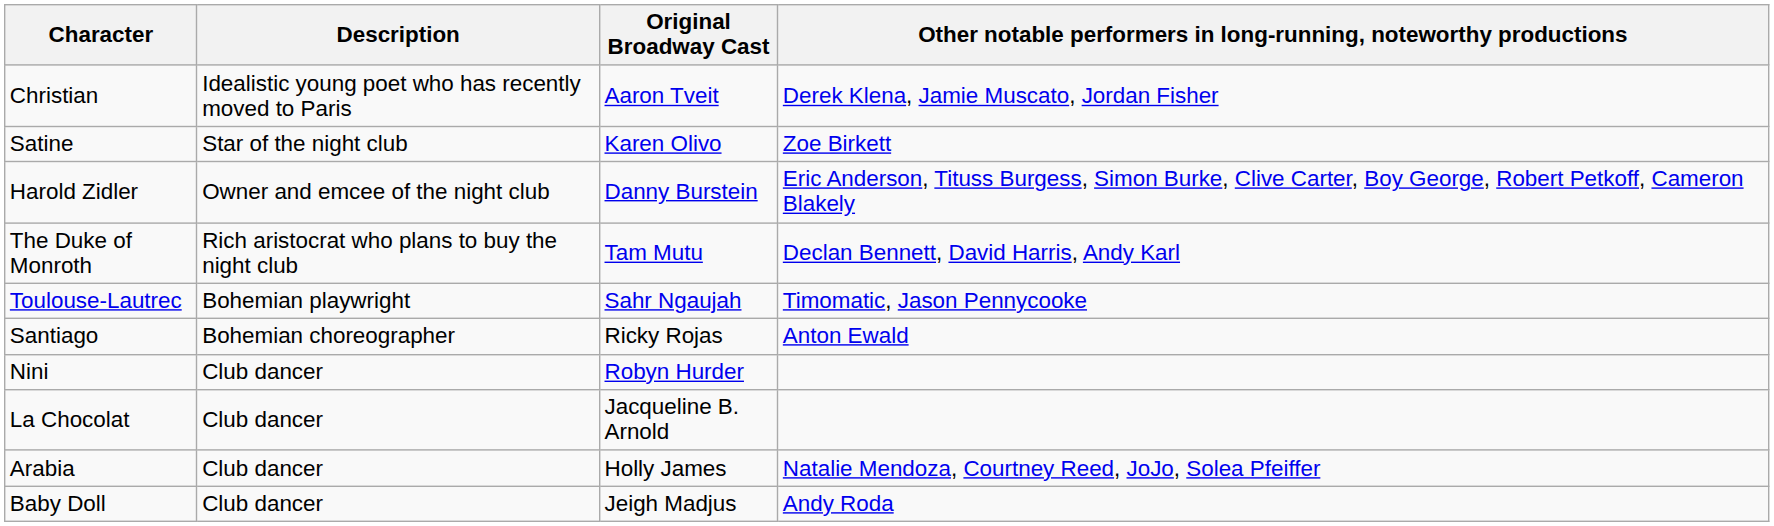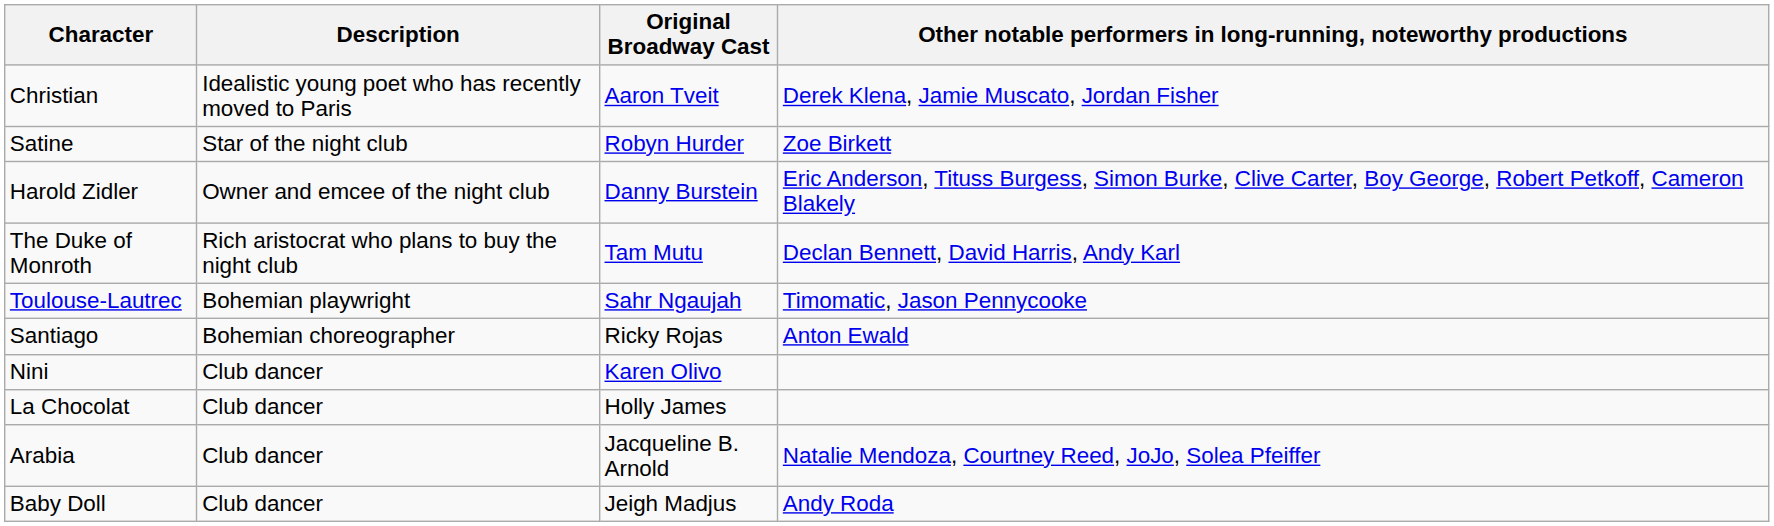Satine | Original Broadway Cast: Karen Olivo -> Robyn Hurder
Nini | Original Broadway Cast: Robyn Hurder -> Karen Olivo
La Chocolat | Original Broadway Cast: Jacqueline B. Arnold -> Holly James
Arabia | Original Broadway Cast: Holly James -> Jacqueline B. Arnold
